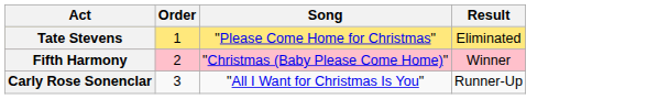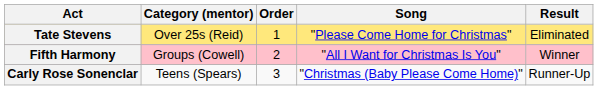+ column: Category (mentor) | Over 25s (Reid) | Groups (Cowell) | Teens (Spears)
Fifth Harmony | Song: "Christmas (Baby Please Come Home)" -> "All I Want for Christmas Is You"
Carly Rose Sonenclar | Song: "All I Want for Christmas Is You" -> "Christmas (Baby Please Come Home)"
